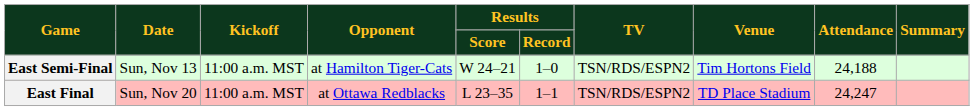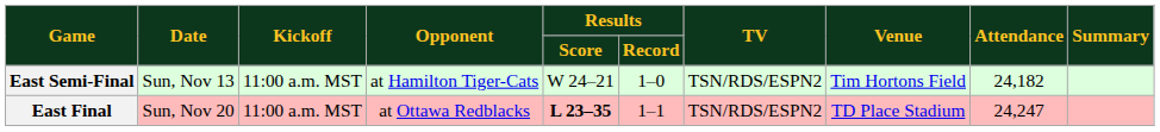East Semi-Final | Attendance: 24,188 -> 24,182
East Final | Results / Score: normal -> bold
